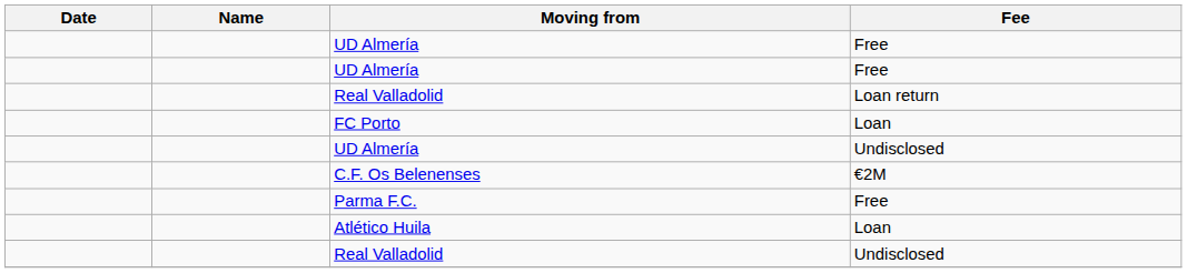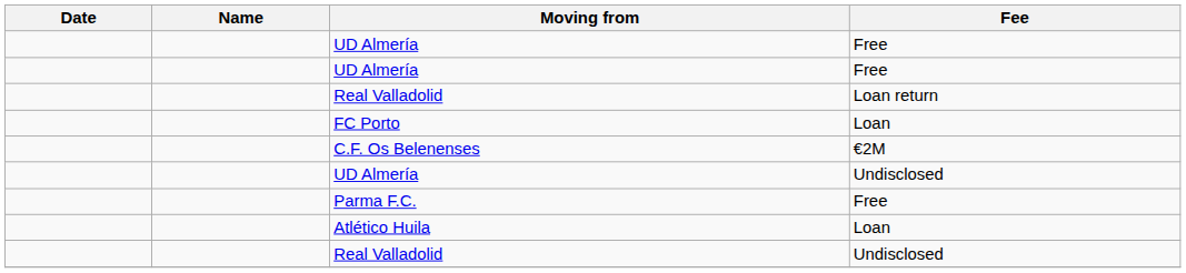rows swapped: C.F. Os Belenenses <-> UD Almería / Undisclosed
